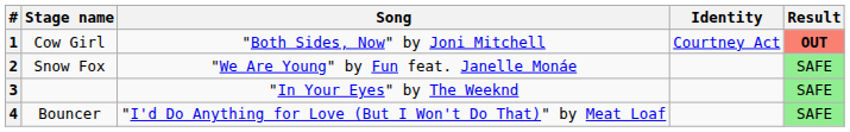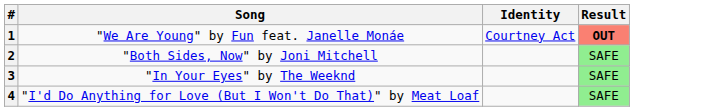- column: Stage name | Cow Girl | Snow Fox | Bouncer
1 | Song: "Both Sides, Now" by Joni Mitchell -> "We Are Young" by Fun feat. Janelle Monáe
2 | Song: "We Are Young" by Fun feat. Janelle Monáe -> "Both Sides, Now" by Joni Mitchell
